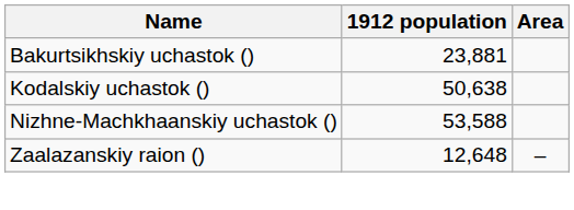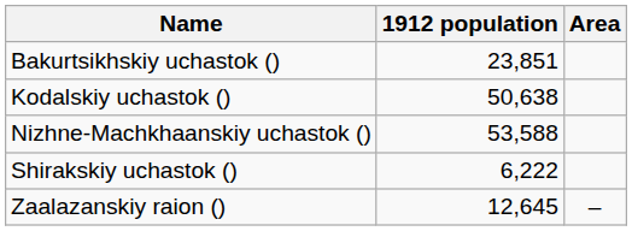Bakurtsikhskiy uchastok () | 1912 population: 23,881 -> 23,851
+ row: Shirakskiy uchastok () | 6,222
Zaalazanskiy raion () | 1912 population: 12,648 -> 12,645
